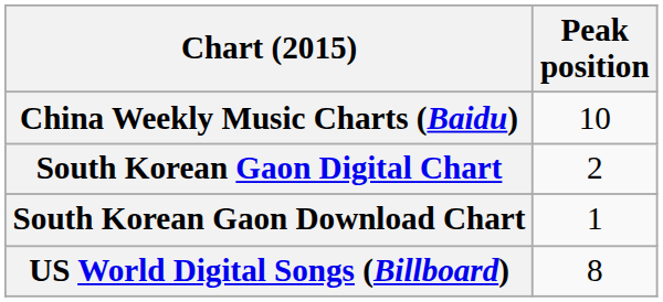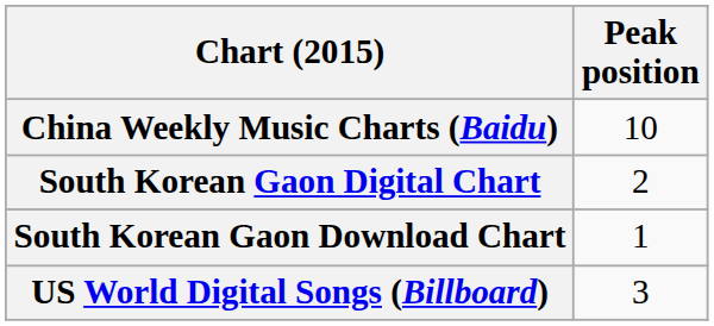US World Digital Songs (Billboard) | Peak position: 8 -> 3
